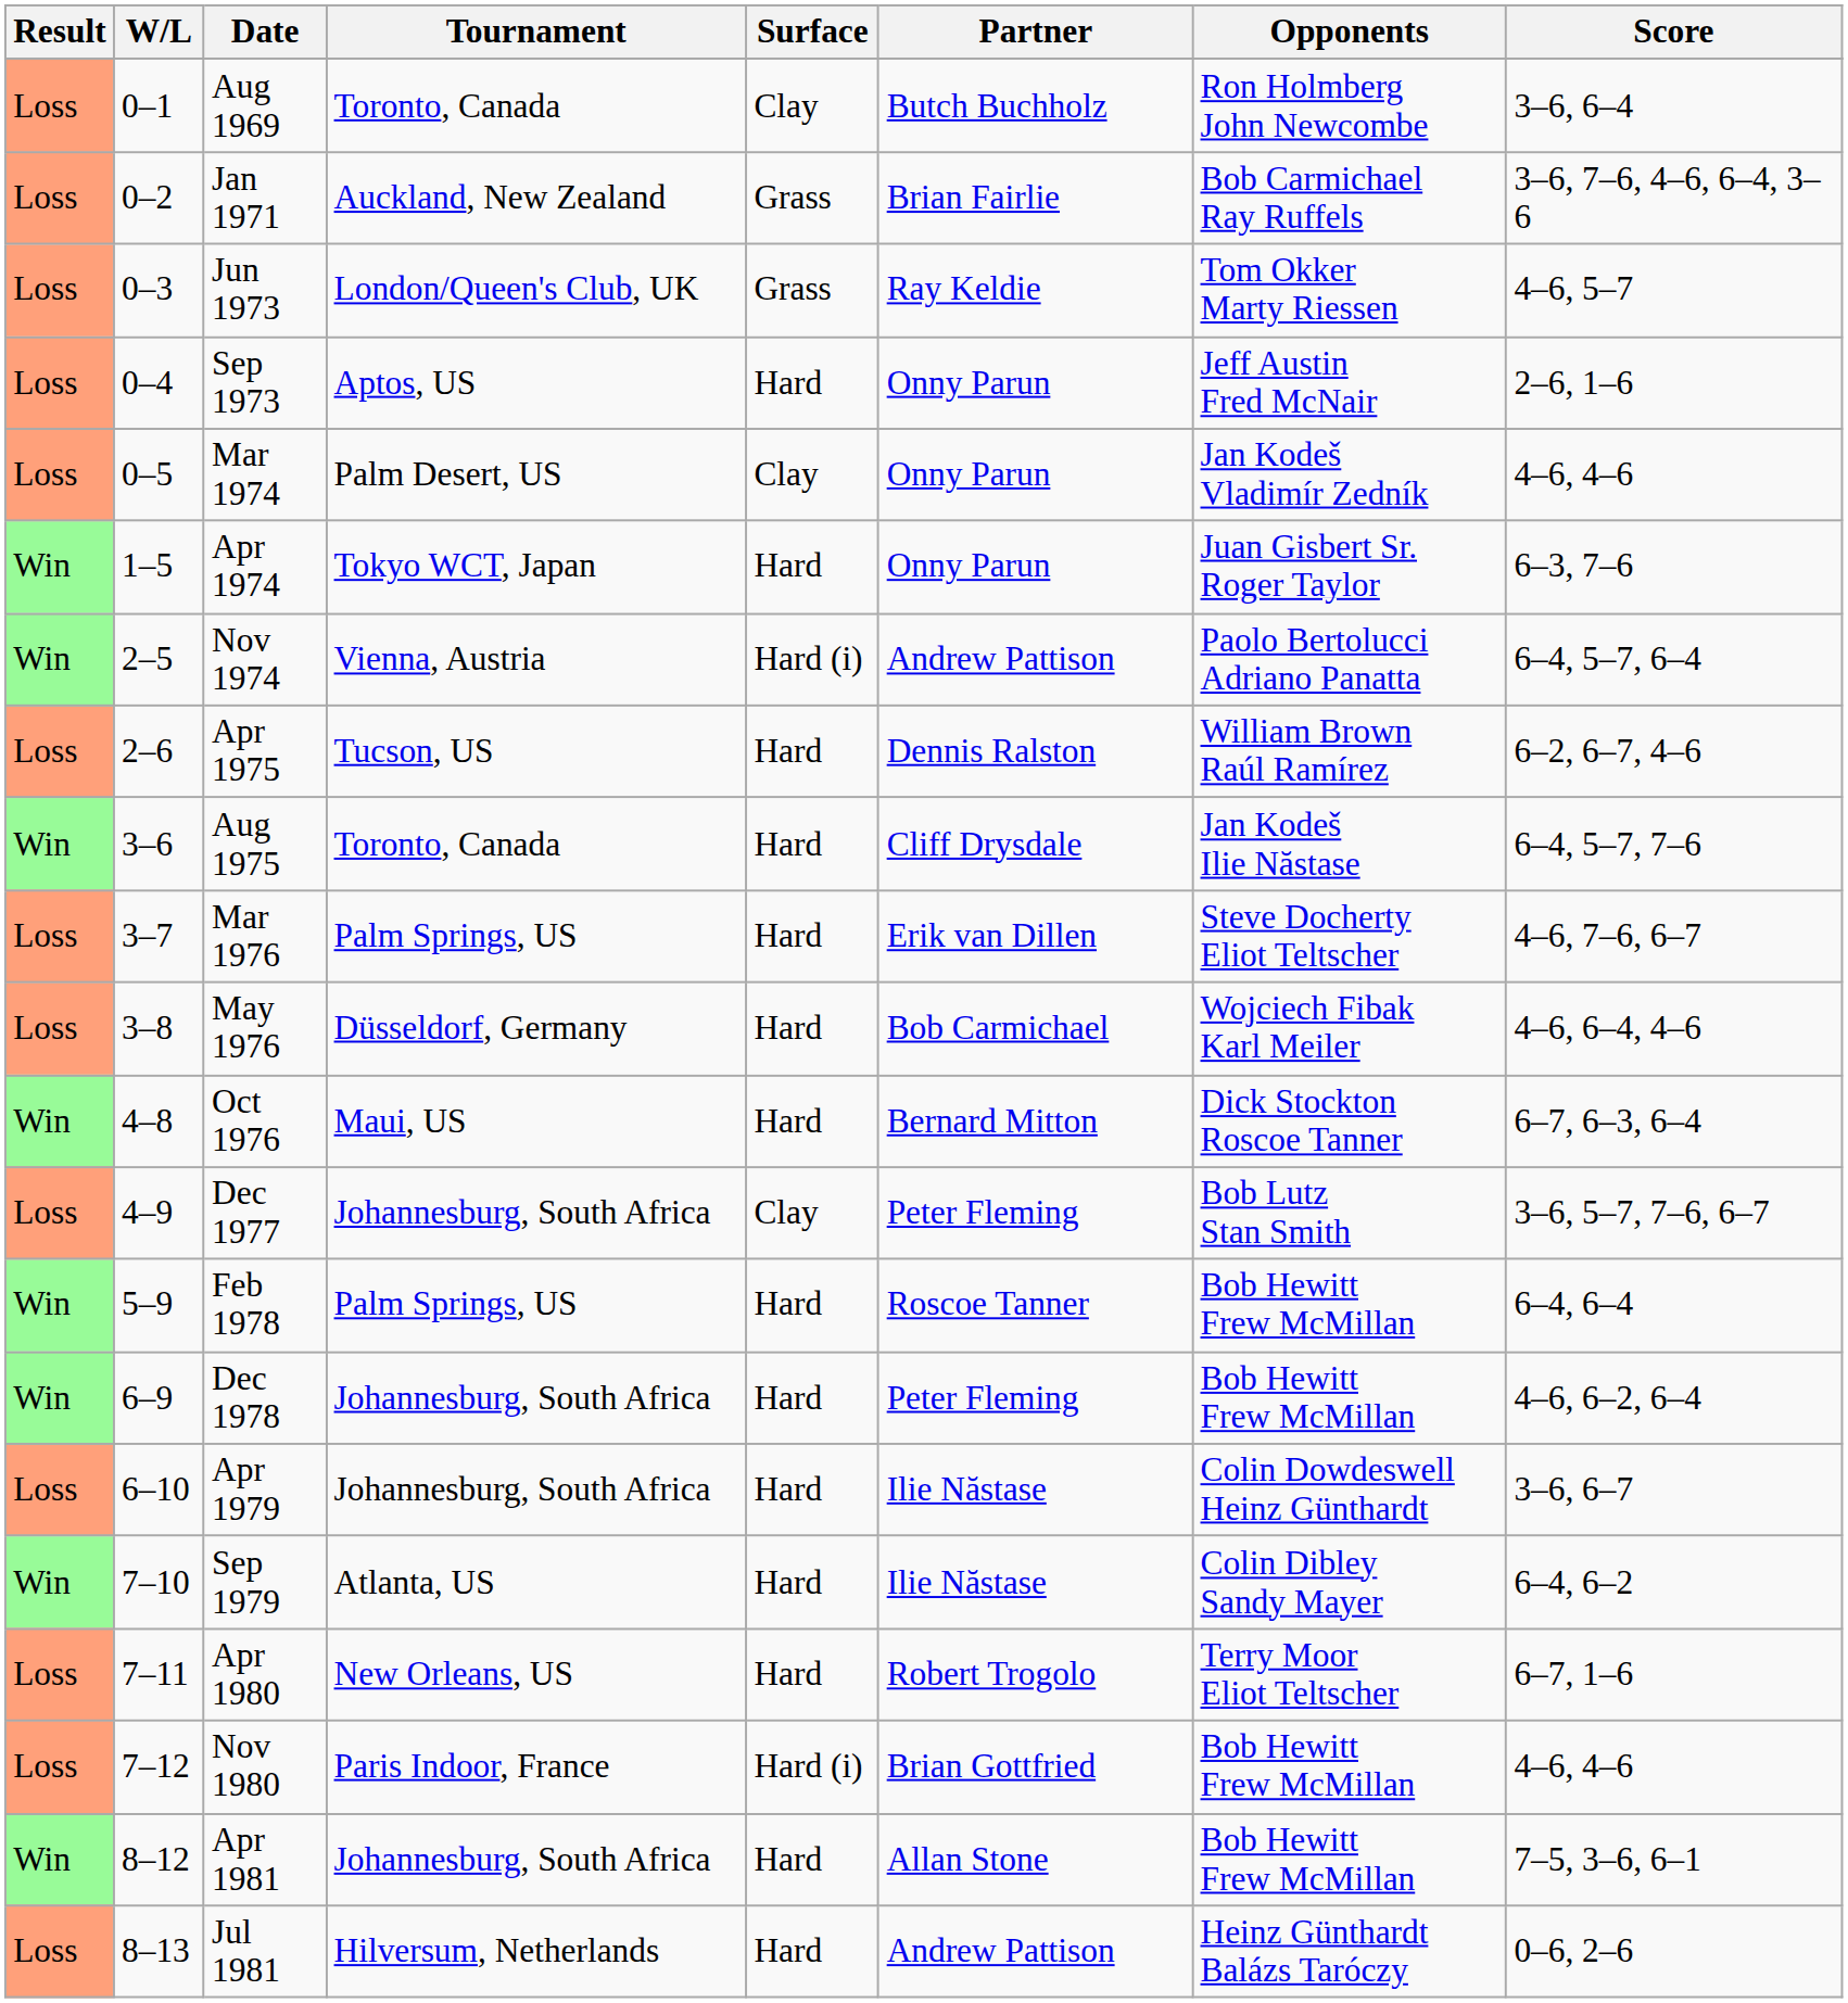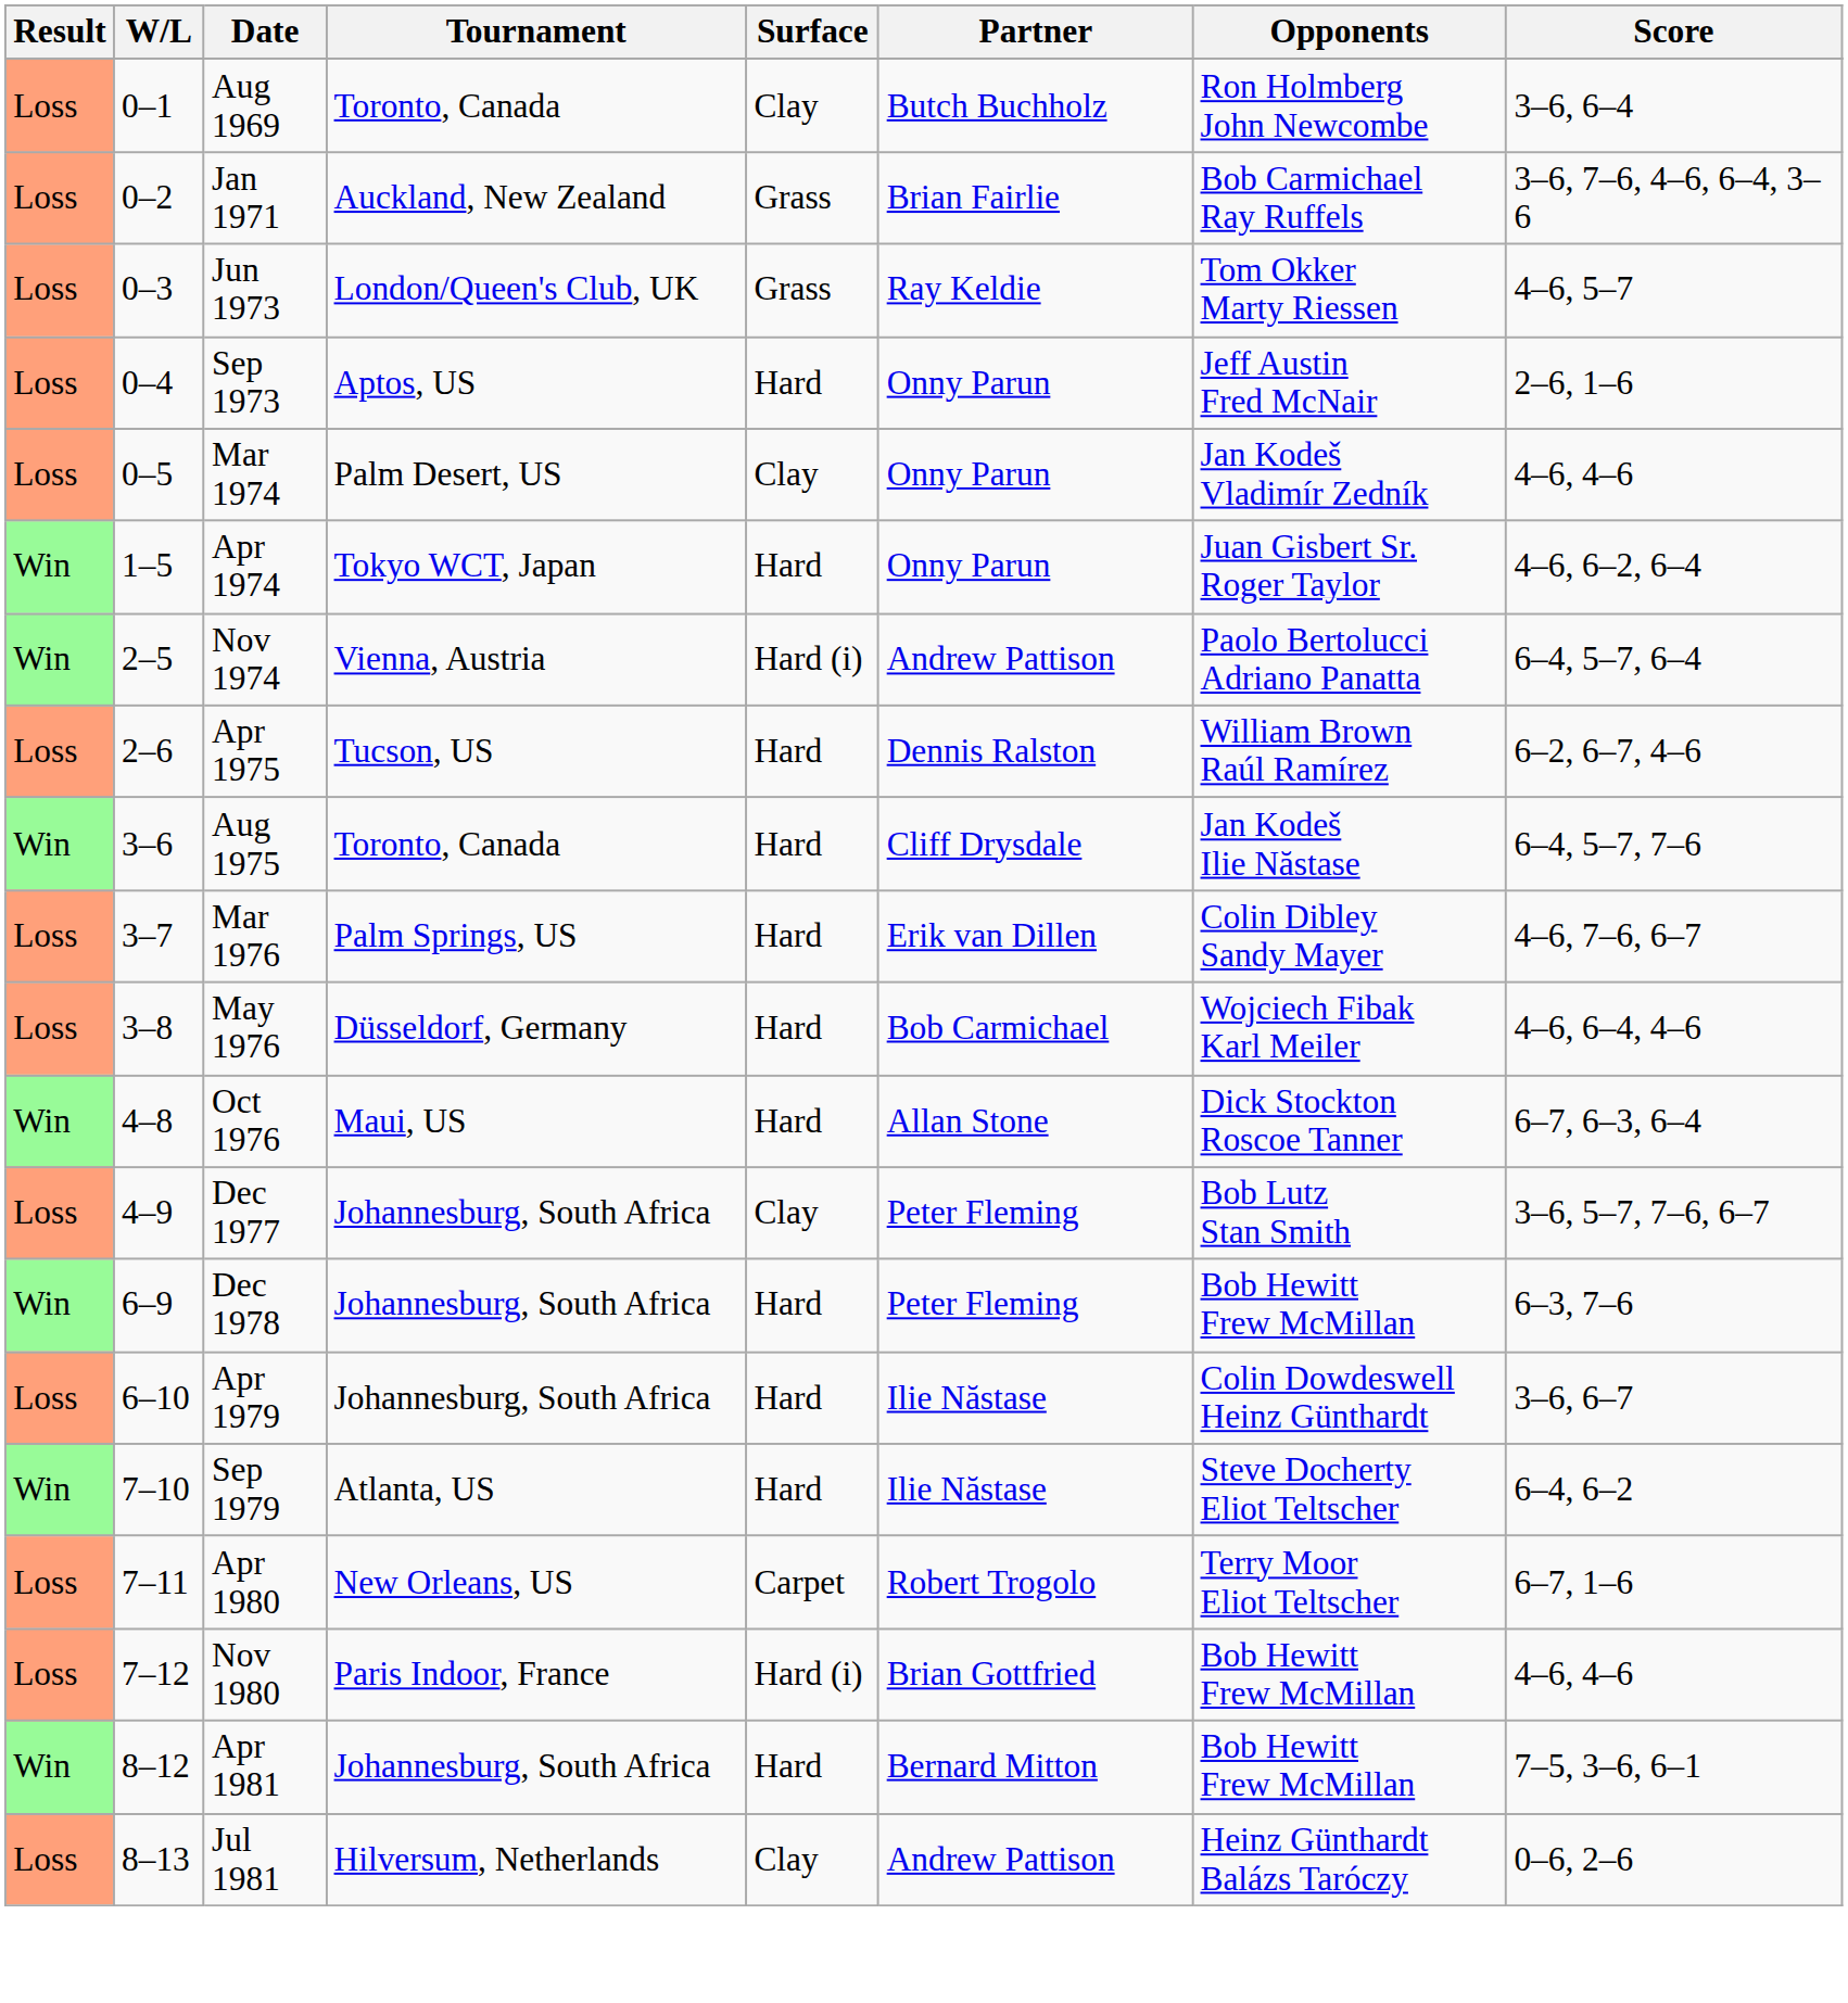Apr 1974 | Score: 6–3, 7–6 -> 4–6, 6–2, 6–4
Mar 1976 | Opponents: Steve Docherty Eliot Teltscher -> Colin Dibley Sandy Mayer
Oct 1976 | Partner: Bernard Mitton -> Allan Stone
- row: Win | 5–9 | Feb 1978 | Palm Springs, US | Hard | Roscoe Tanner | Bob Hewitt Frew McMillan | 6–4, 6–4
Dec 1978 | Score: 4–6, 6–2, 6–4 -> 6–3, 7–6
Sep 1979 | Opponents: Colin Dibley Sandy Mayer -> Steve Docherty Eliot Teltscher
Apr 1980 | Surface: Hard -> Carpet
Apr 1981 | Partner: Allan Stone -> Bernard Mitton
Jul 1981 | Surface: Hard -> Clay
